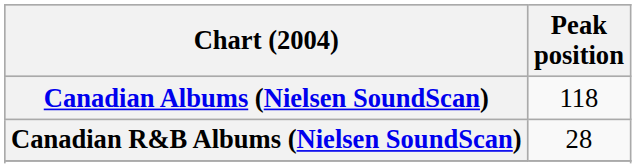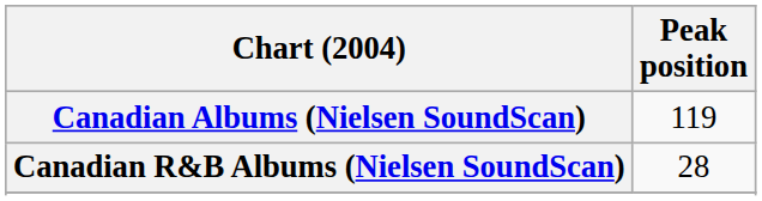Canadian Albums (Nielsen SoundScan) | Peak position: 118 -> 119
